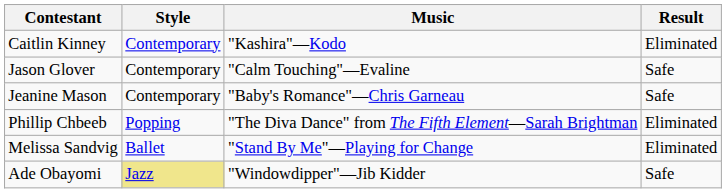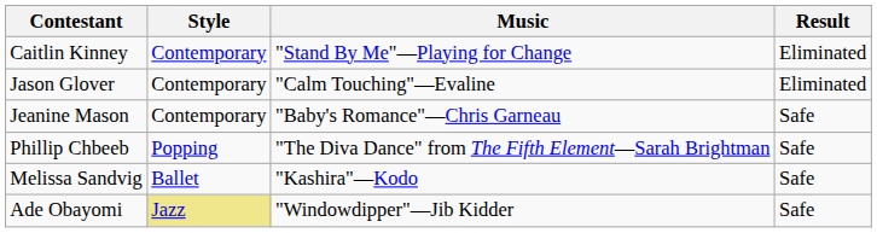Caitlin Kinney | Music: "Kashira"—Kodo -> "Stand By Me"—Playing for Change
Jason Glover | Result: Safe -> Eliminated
Phillip Chbeeb | Result: Eliminated -> Safe
Melissa Sandvig | Music: "Stand By Me"—Playing for Change -> "Kashira"—Kodo
Melissa Sandvig | Result: Eliminated -> Safe
